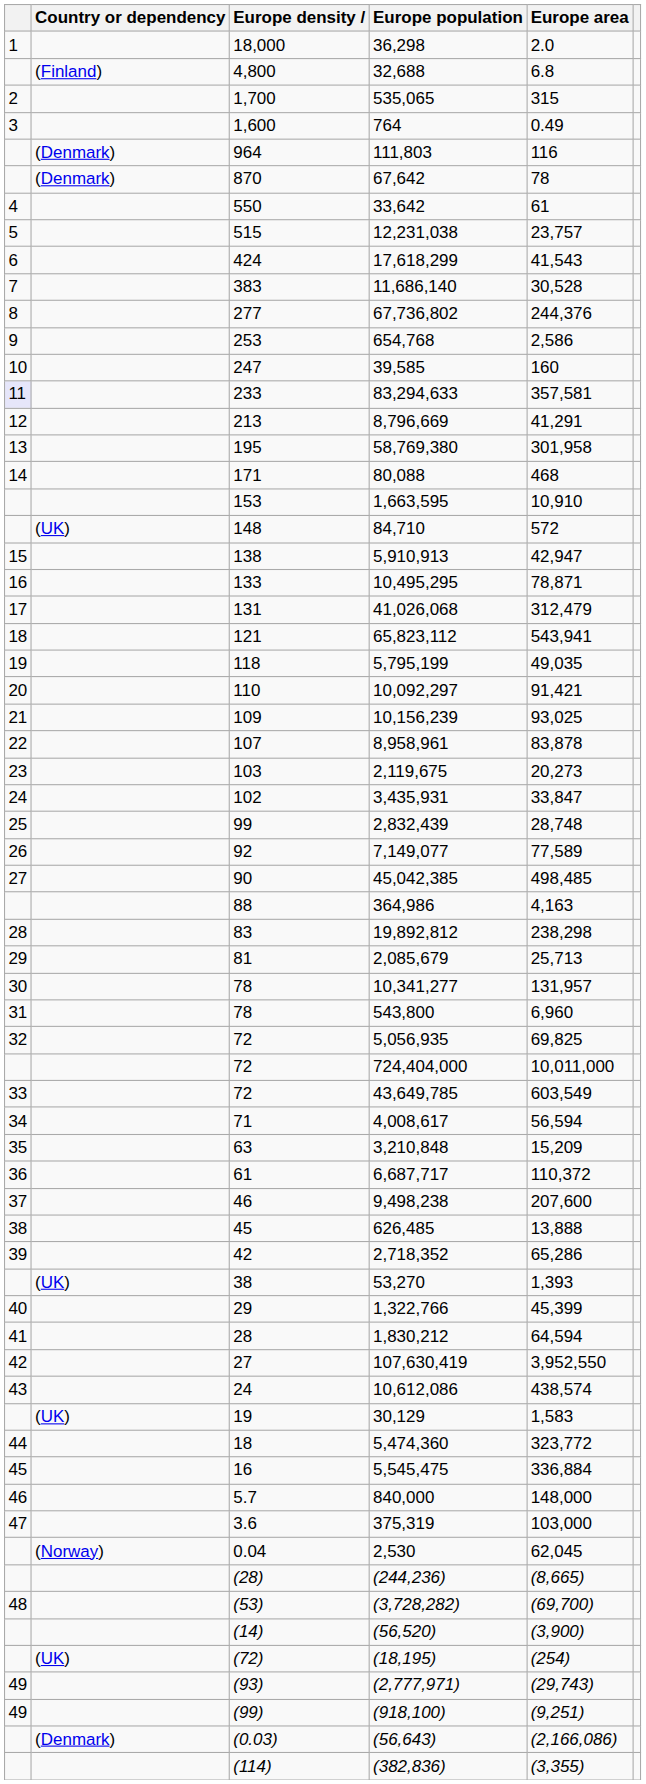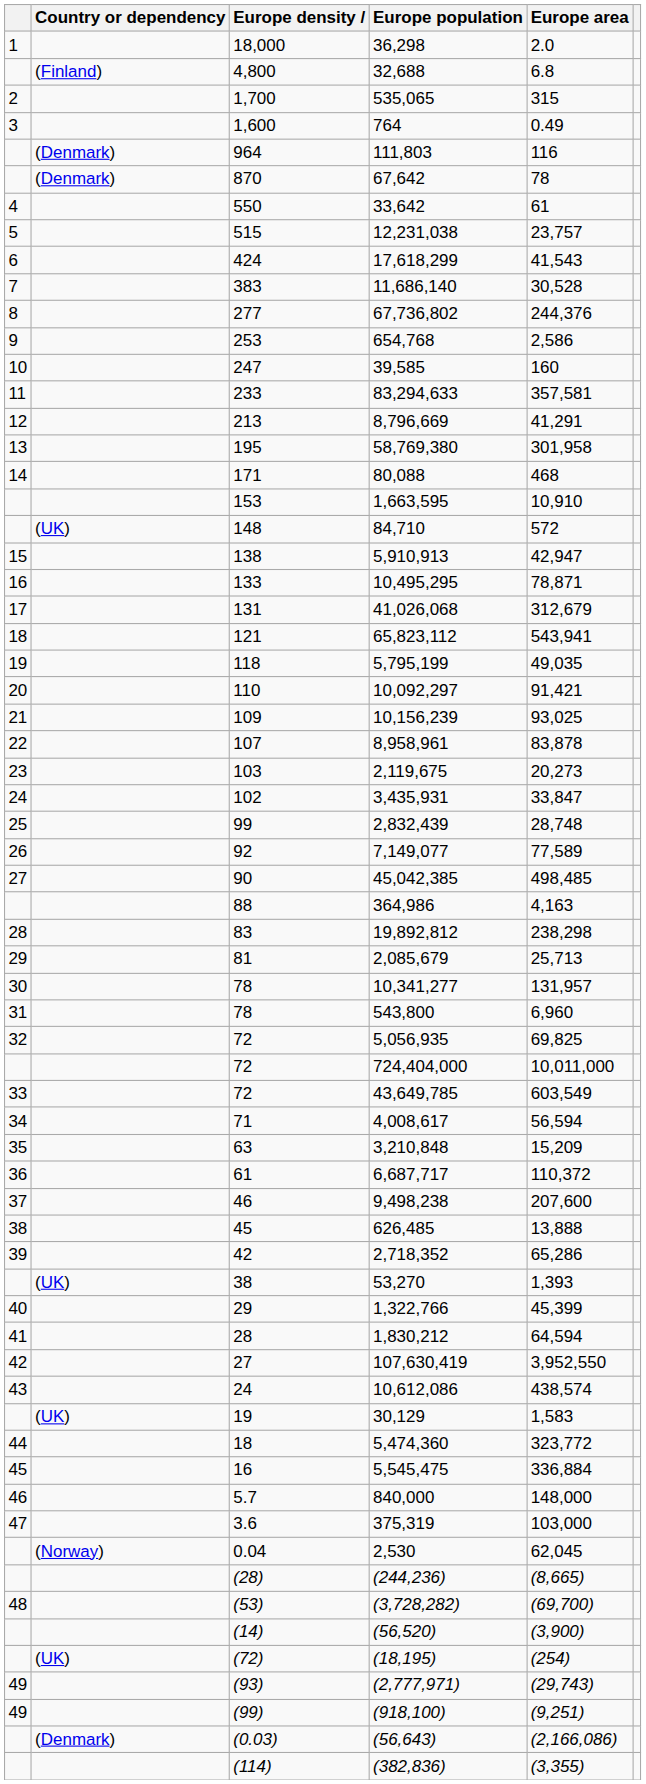83,294,633 | column 1: lavender background -> no background
41,026,068 | Europe area: 312,479 -> 312,679
